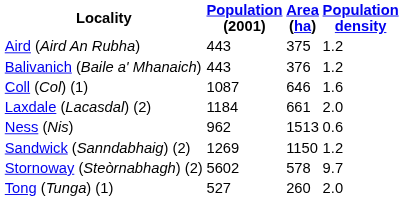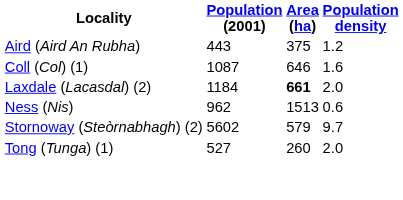- row: Balivanich (Baile a' Mhanaich) | 443 | 376 | 1.2
Laxdale (Lacasdal) (2) | Area (ha): normal -> bold
- row: Sandwick (Sanndabhaig) (2) | 1269 | 1150 | 1.2
Stornoway (Steòrnabhagh) (2) | Area (ha): 578 -> 579
